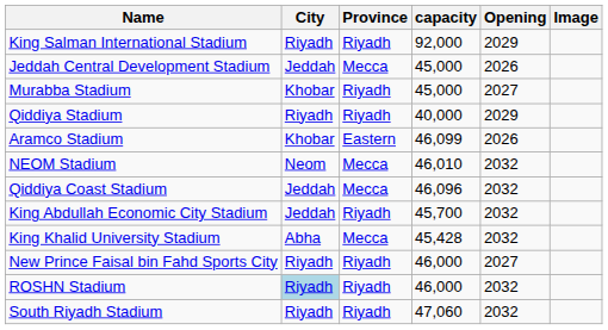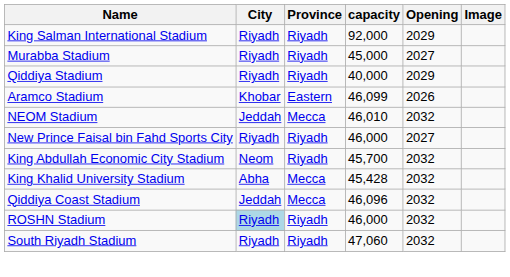- row: Jeddah Central Development Stadium | Jeddah | Mecca | 45,000 | 2026
Murabba Stadium | City: Khobar -> Riyadh
NEOM Stadium | City: Neom -> Jeddah
rows swapped: New Prince Faisal bin Fahd Sports City <-> Qiddiya Coast Stadium
King Abdullah Economic City Stadium | City: Jeddah -> Neom
